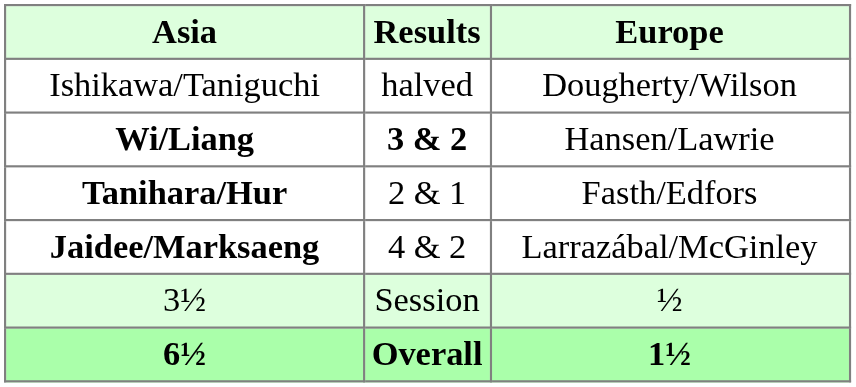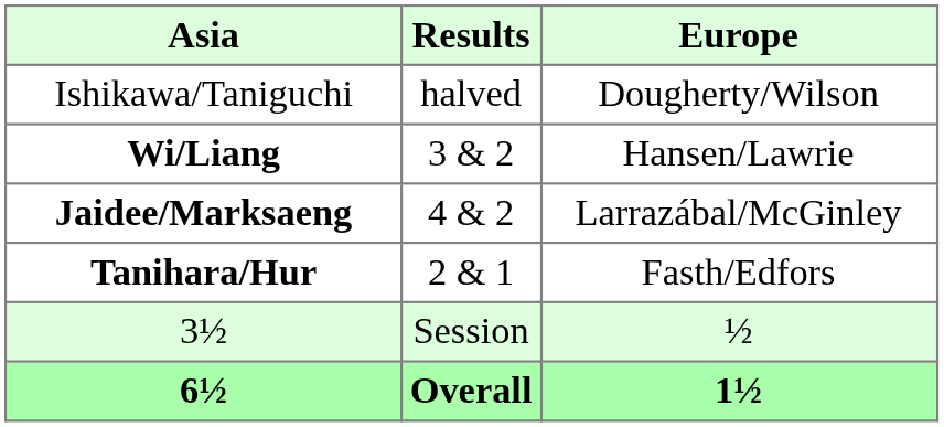Wi/Liang | Results: bold -> normal
rows swapped: Tanihara/Hur <-> Jaidee/Marksaeng
